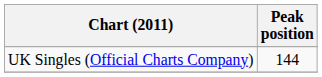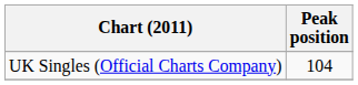UK Singles (Official Charts Company) | Peak position: 144 -> 104
